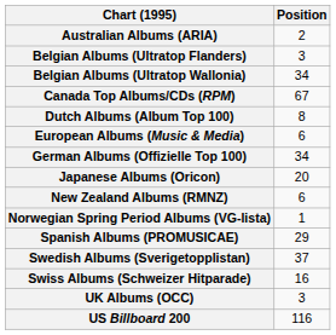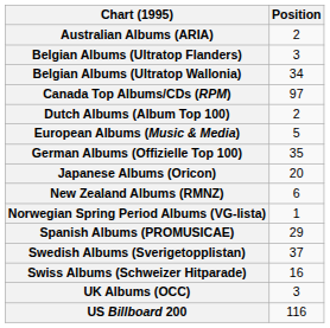Canada Top Albums/CDs (RPM) | Position: 67 -> 97
Dutch Albums (Album Top 100) | Position: 8 -> 2
European Albums (Music & Media) | Position: 6 -> 5
German Albums (Offizielle Top 100) | Position: 34 -> 35
